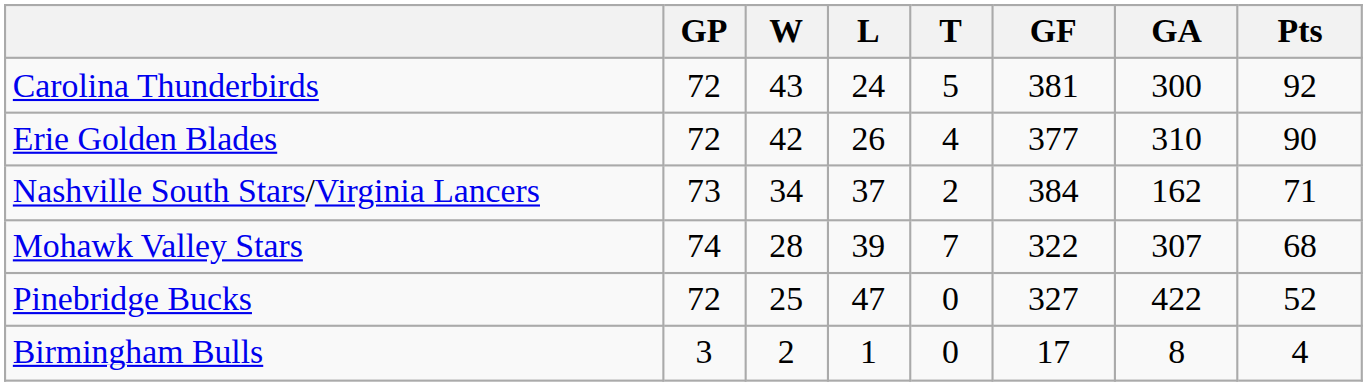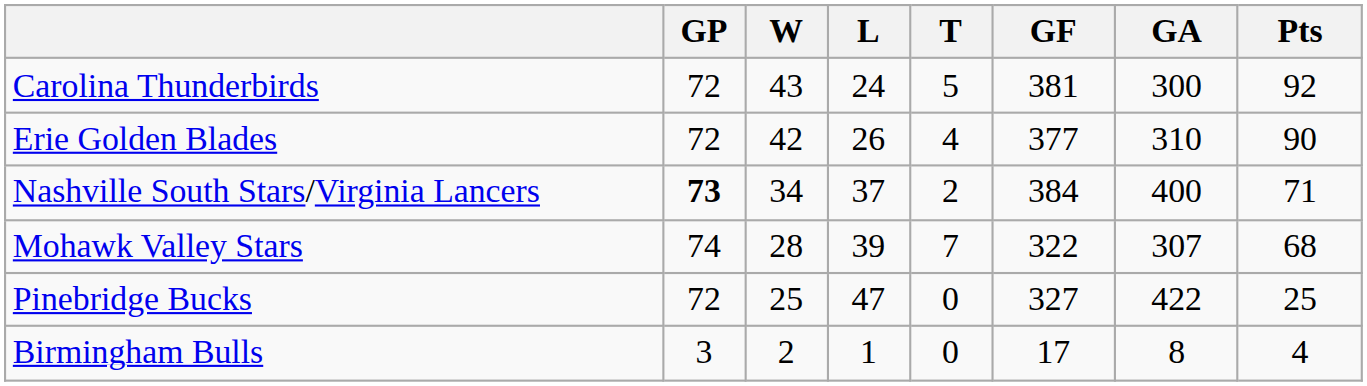Nashville South Stars/Virginia Lancers | GP: normal -> bold
Nashville South Stars/Virginia Lancers | GA: 162 -> 400
Pinebridge Bucks | Pts: 52 -> 25
